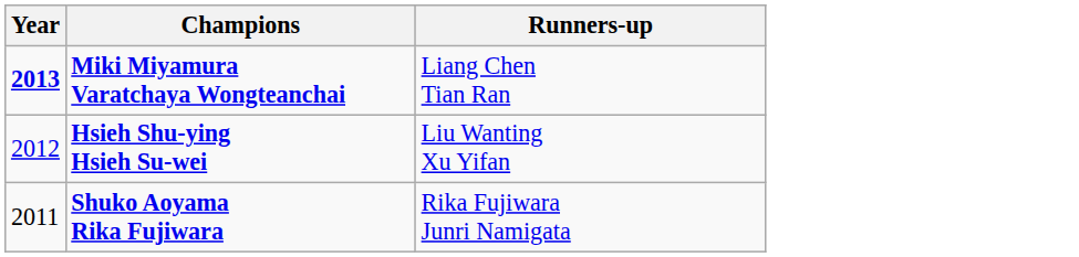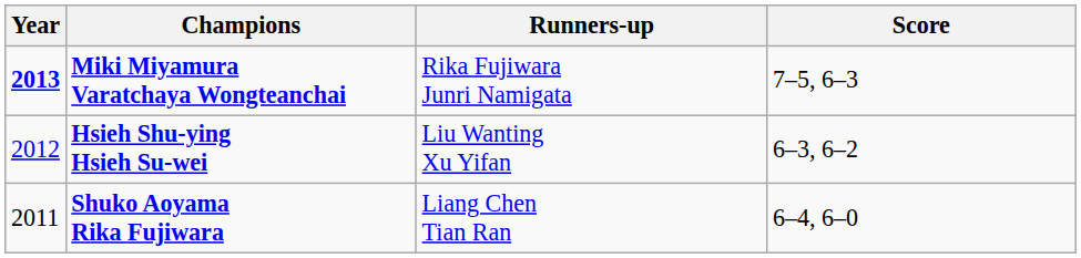+ column: Score | 7–5, 6–3 | 6–3, 6–2 | 6–4, 6–0
Miki Miyamura Varatchaya Wongteanchai | Runners-up: Liang Chen Tian Ran -> Rika Fujiwara Junri Namigata
Shuko Aoyama Rika Fujiwara | Runners-up: Rika Fujiwara Junri Namigata -> Liang Chen Tian Ran
